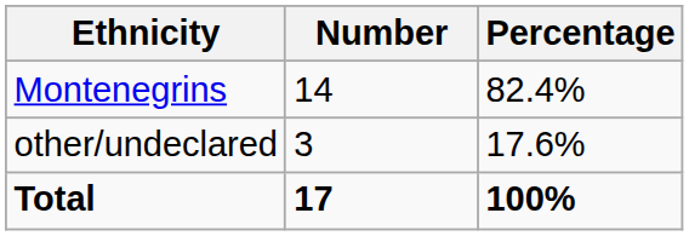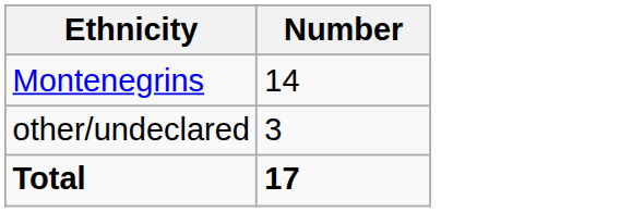- column: Percentage | 82.4% | 17.6% | 100%
